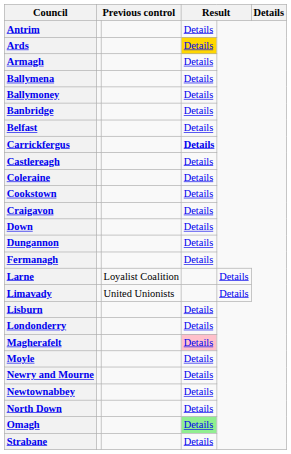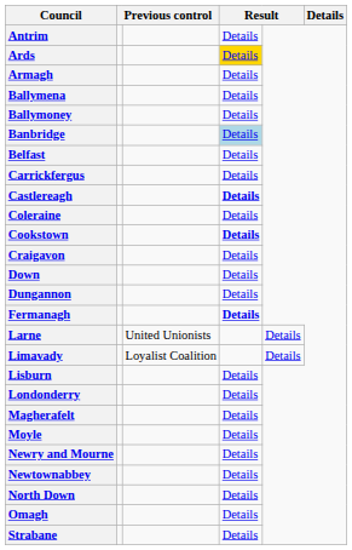Banbridge | column 4: no background -> lightblue background
Carrickfergus | column 4: bold -> normal
Castlereagh | column 4: normal -> bold
Cookstown | column 4: normal -> bold
Fermanagh | column 4: normal -> bold
Larne | column 3: Loyalist Coalition -> United Unionists
Limavady | column 3: United Unionists -> Loyalist Coalition
Magherafelt | column 4: pink background -> no background
Omagh | column 4: lightgreen background -> no background
